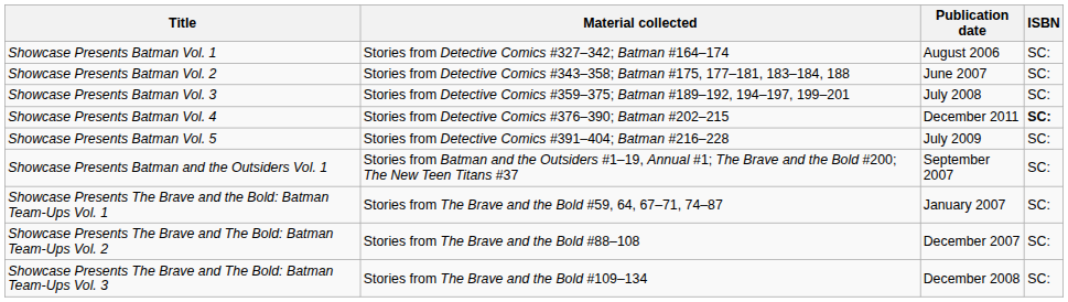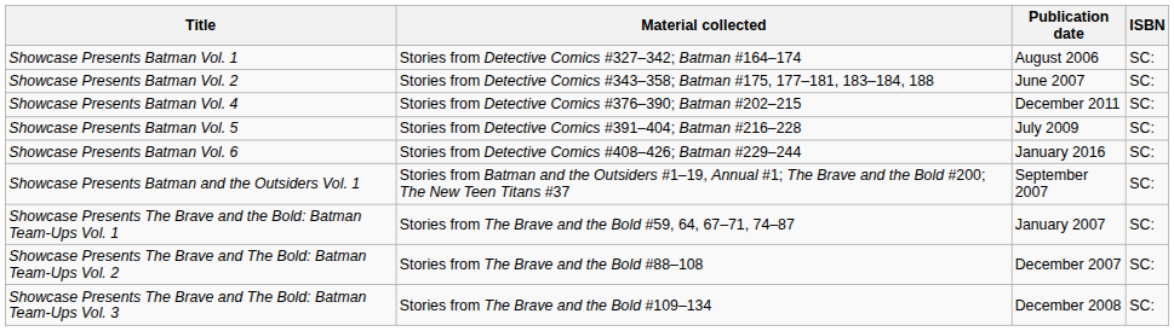- row: Showcase Presents Batman Vol. 3 | Stories from Detective Comics #359–375; Batman #189–192, 194–197, 199–201 | July 2008 | SC:
Showcase Presents Batman Vol. 4 | ISBN: bold -> normal
+ row: Showcase Presents Batman Vol. 6 | Stories from Detective Comics #408–426; Batman #229–244 | January 2016 | SC:
